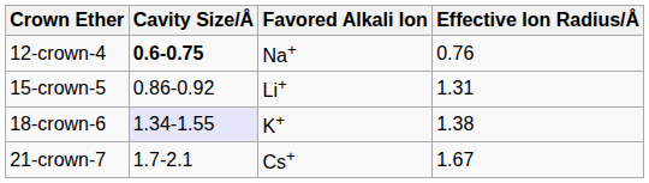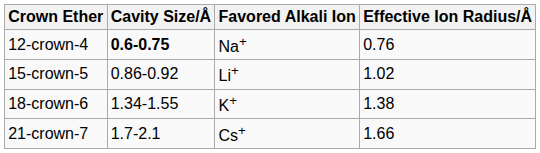15-crown-5 | Effective Ion Radius/Å: 1.31 -> 1.02
18-crown-6 | Cavity Size/Å: lavender background -> no background
21-crown-7 | Effective Ion Radius/Å: 1.67 -> 1.66
